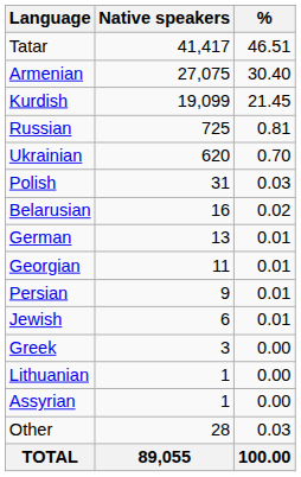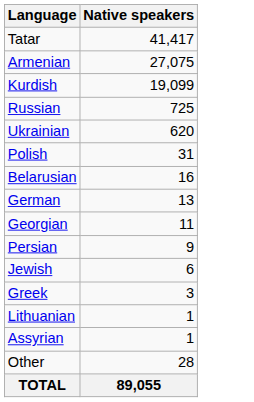- column: % | 46.51 | 30.40 | 21.45 | 0.81 | 0.70 | 0.03 | 0.02 | 0.01 | 0.01 | 0.01 | 0.01 | 0.00 | 0.00 | 0.00 | 0.03 | 100.00
